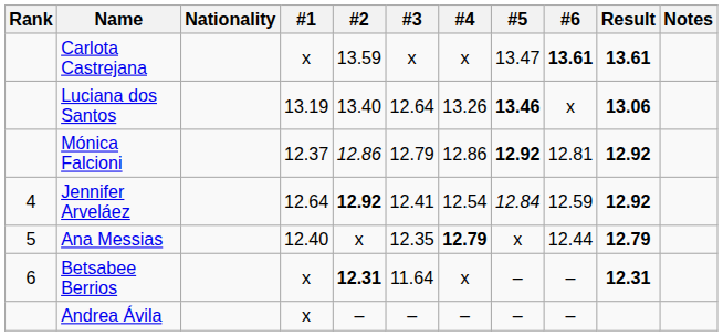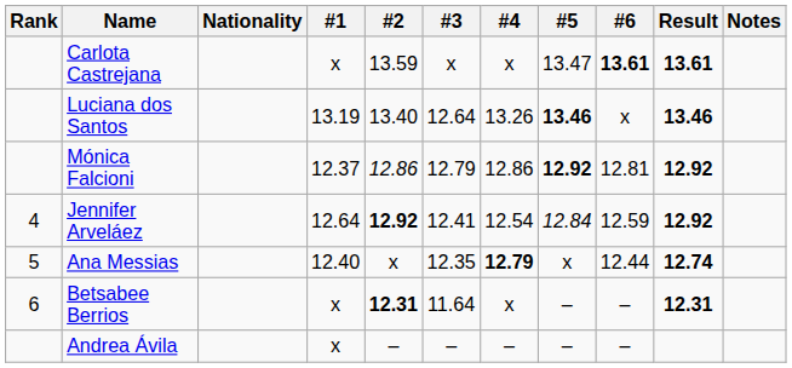Luciana dos Santos | Result: 13.06 -> 13.46
Ana Messias | Result: 12.79 -> 12.74
